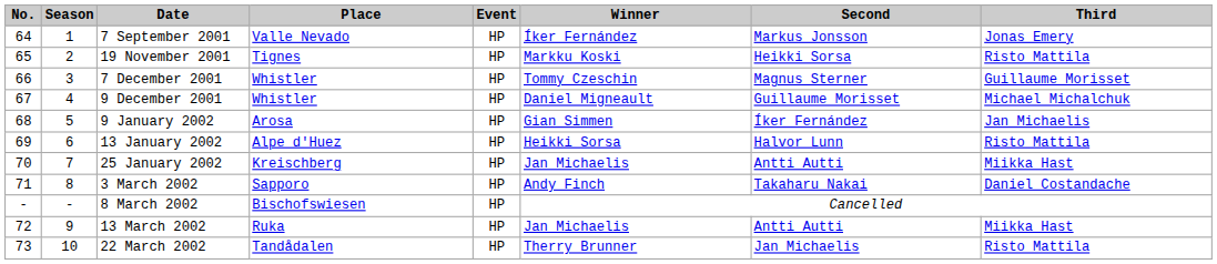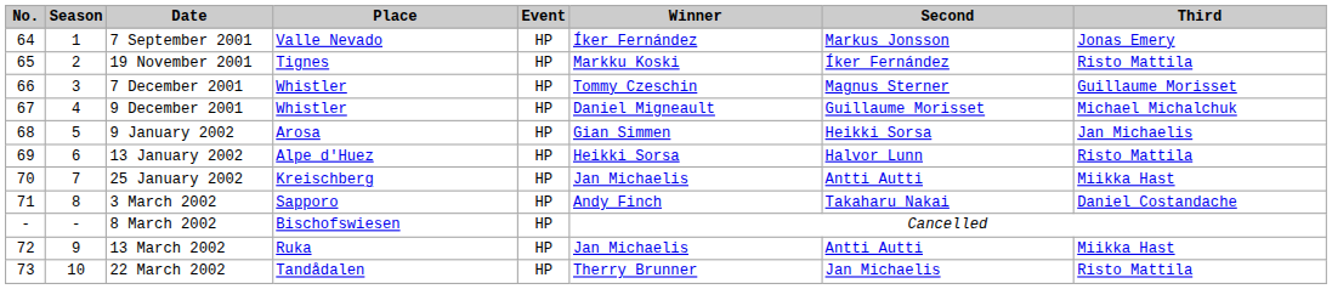19 November 2001 | Second: Heikki Sorsa -> Íker Fernández
9 January 2002 | Second: Íker Fernández -> Heikki Sorsa
